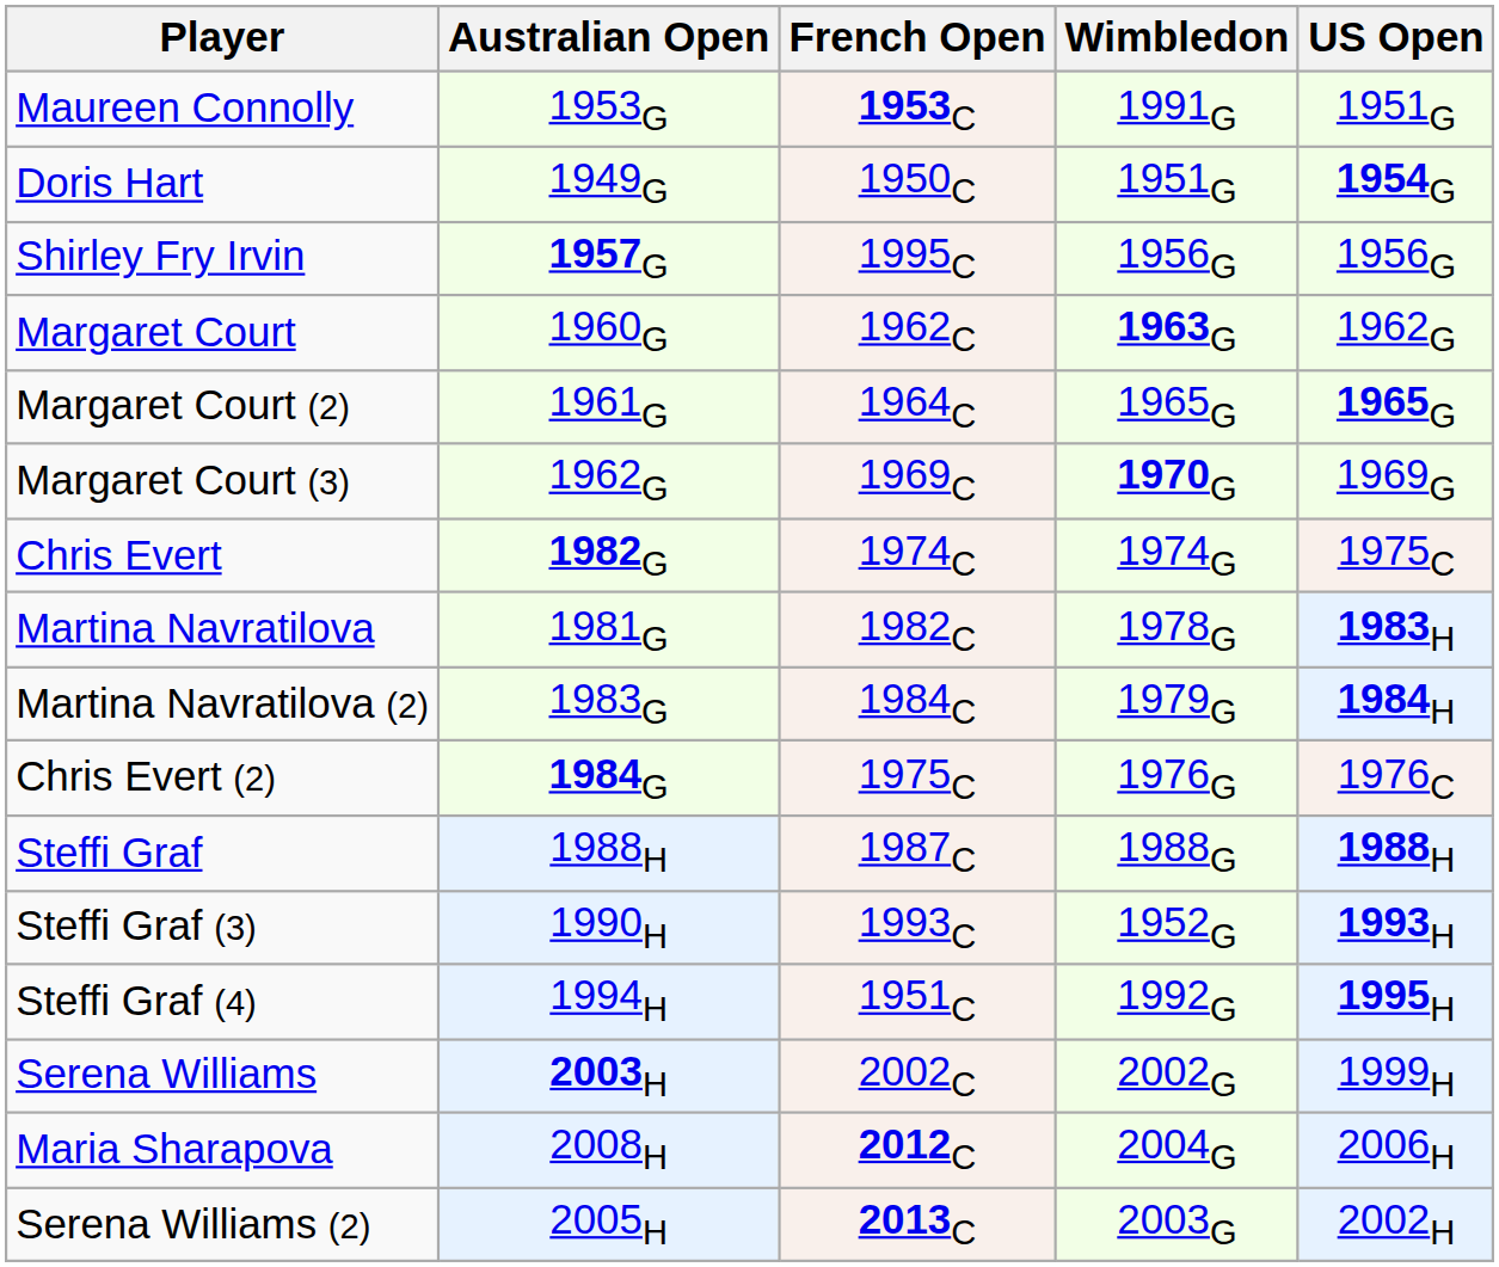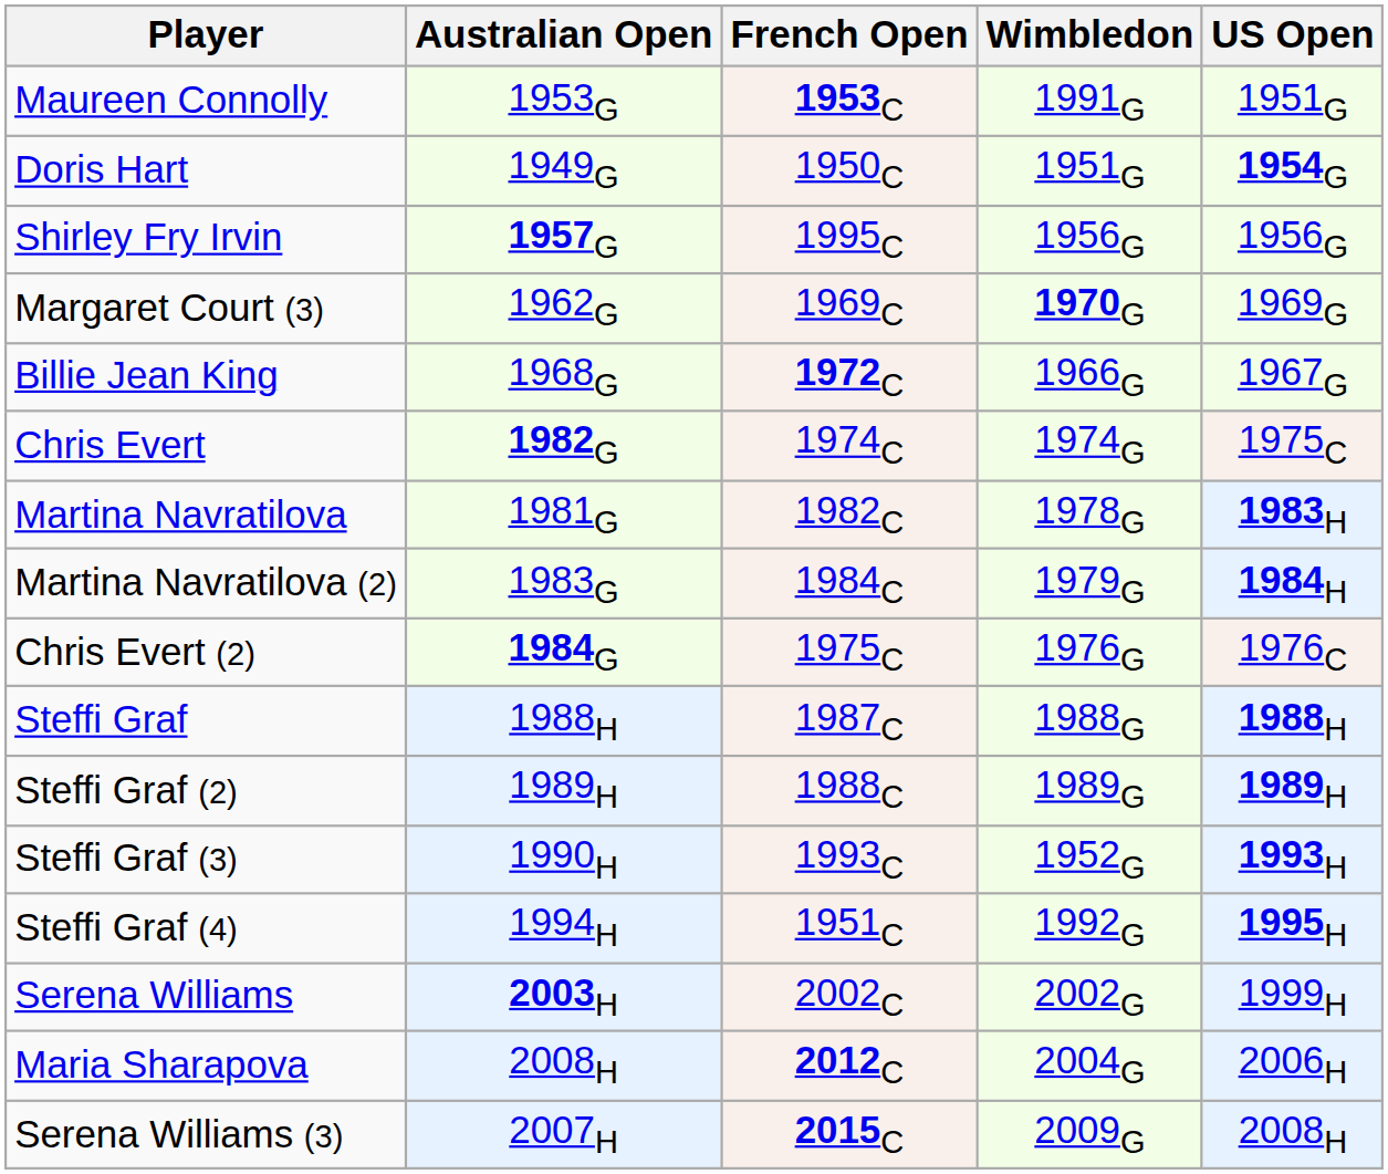- row: Margaret Court | 1960G | 1962C | 1963G | 1962G
- row: Margaret Court (2) | 1961G | 1964C | 1965G | 1965G
+ row: Billie Jean King | 1968G | 1972C | 1966G | 1967G
+ row: Steffi Graf (2) | 1989H | 1988C | 1989G | 1989H
- row: Serena Williams (2) | 2005H | 2013C | 2003G | 2002H
+ row: Serena Williams (3) | 2007H | 2015C | 2009G | 2008H
